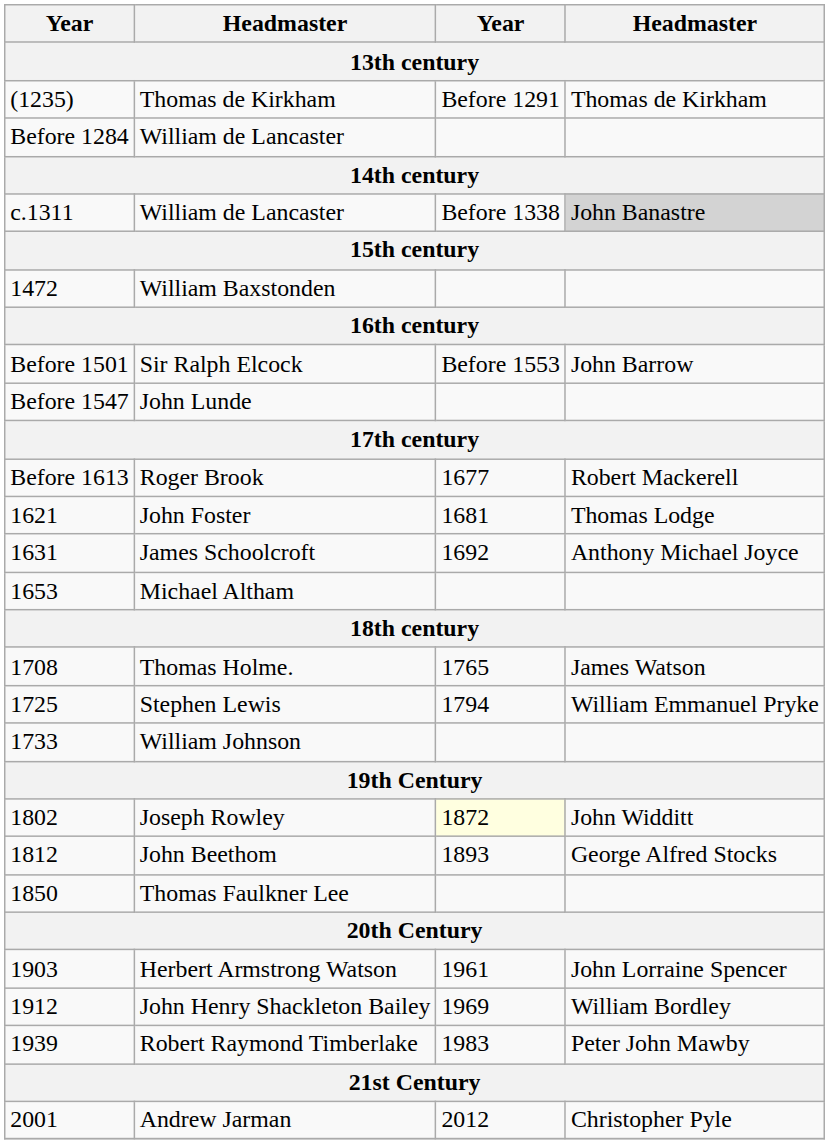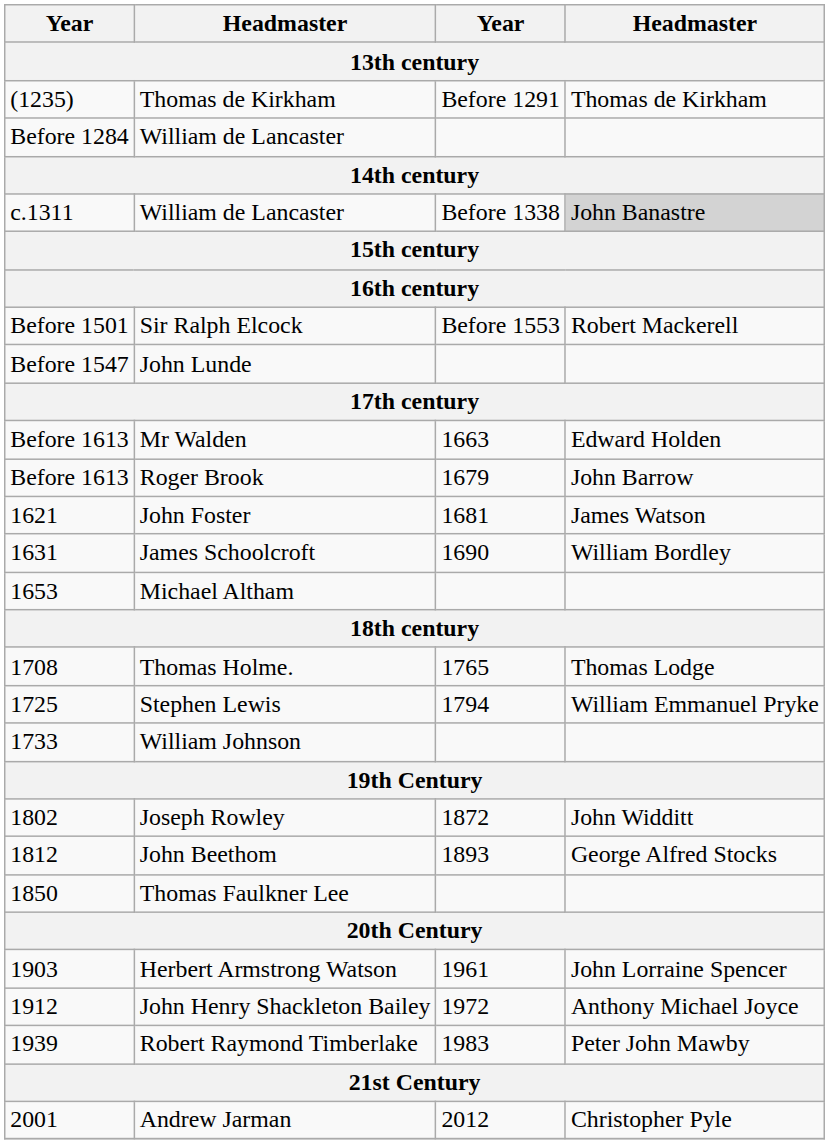- row: 1472 | William Baxstonden
Sir Ralph Elcock | column 4: John Barrow -> Robert Mackerell
+ row: Before 1613 | Mr Walden | 1663 | Edward Holden
Roger Brook | column 3: 1677 -> 1679
Roger Brook | column 4: Robert Mackerell -> John Barrow
John Foster | column 4: Thomas Lodge -> James Watson
James Schoolcroft | column 3: 1692 -> 1690
James Schoolcroft | column 4: Anthony Michael Joyce -> William Bordley
Thomas Holme. | column 4: James Watson -> Thomas Lodge
Joseph Rowley | column 3: lightyellow background -> no background
John Henry Shackleton Bailey | column 3: 1969 -> 1972
John Henry Shackleton Bailey | column 4: William Bordley -> Anthony Michael Joyce
